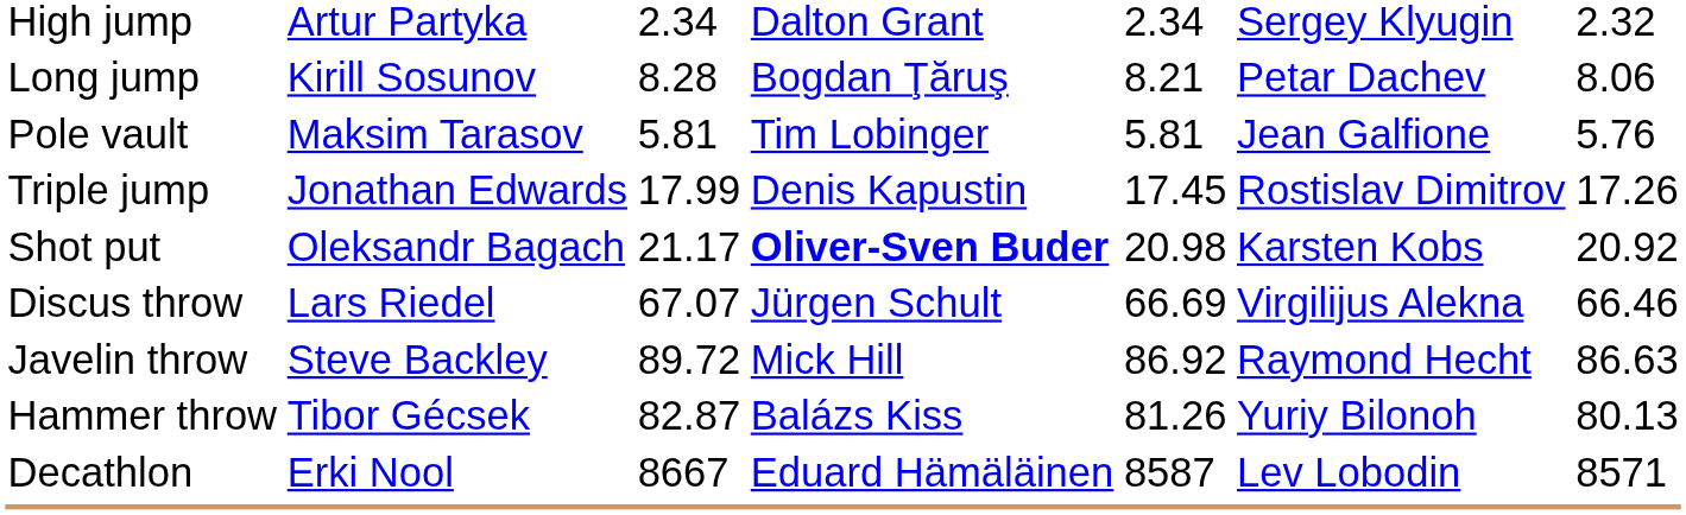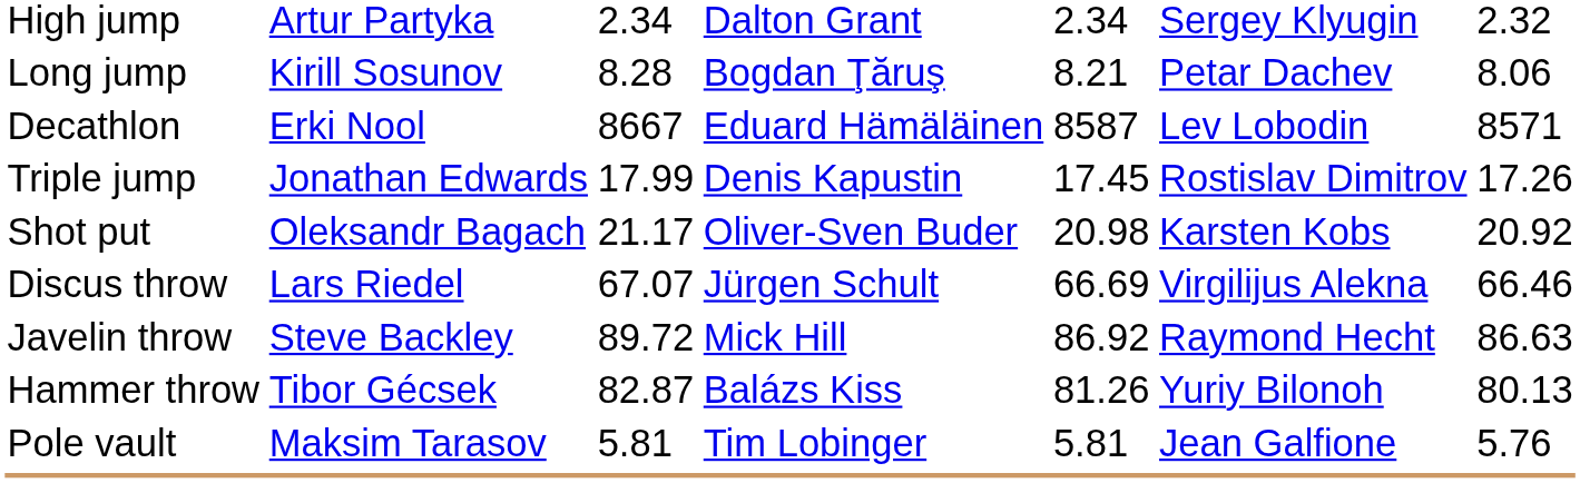rows swapped: Pole vault <-> Decathlon
Shot put | column 4: bold -> normal
